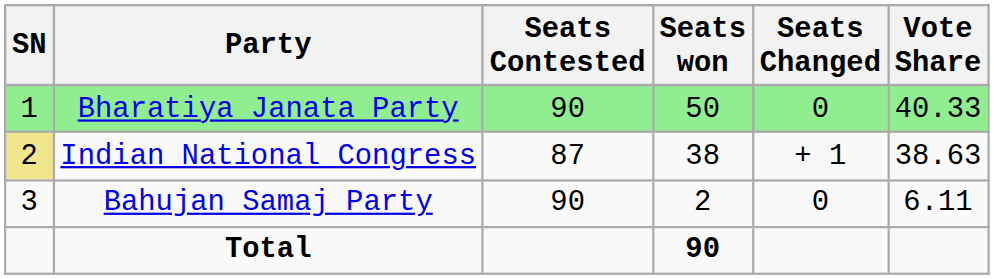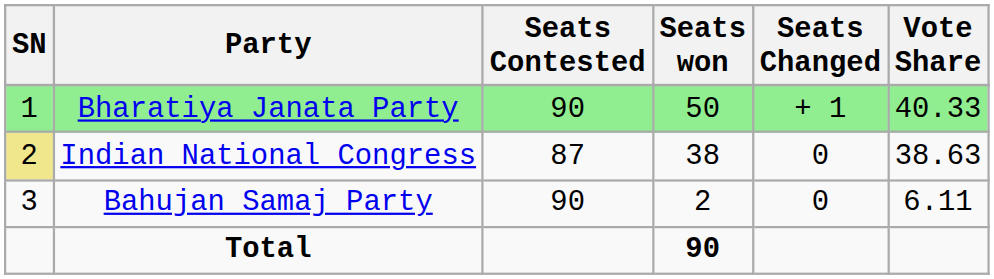Bharatiya Janata Party | Seats Changed: 0 -> + 1
Indian National Congress | Seats Changed: + 1 -> 0
